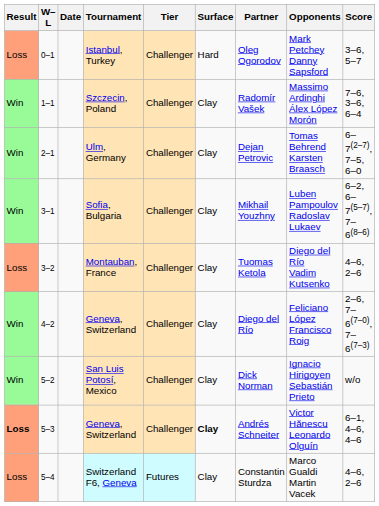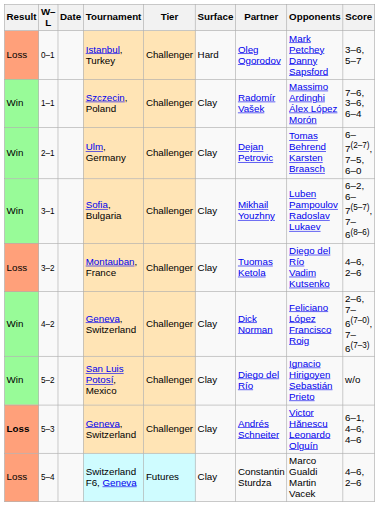4–2 | Partner: Diego del Río -> Dick Norman
5–2 | Partner: Dick Norman -> Diego del Río
5–3 | Surface: bold -> normal
